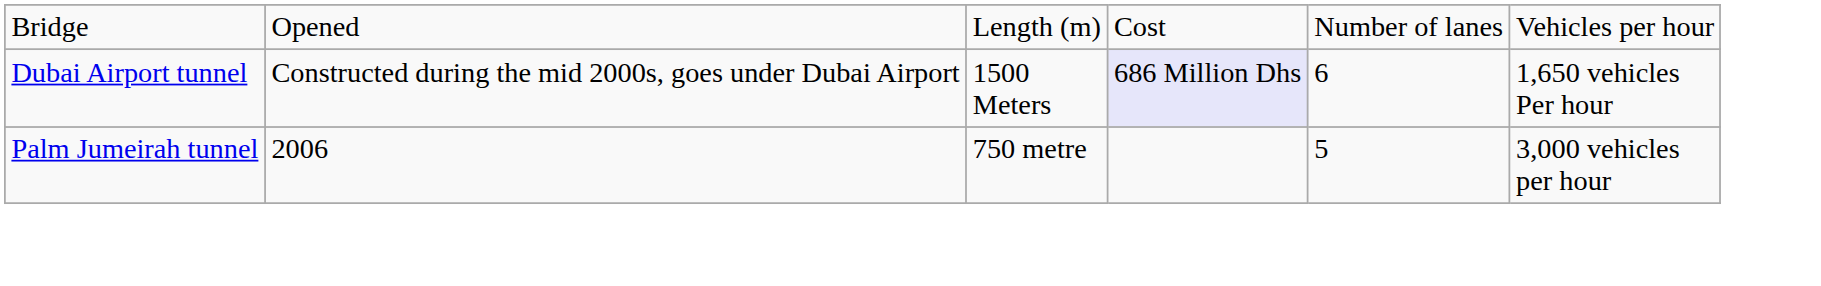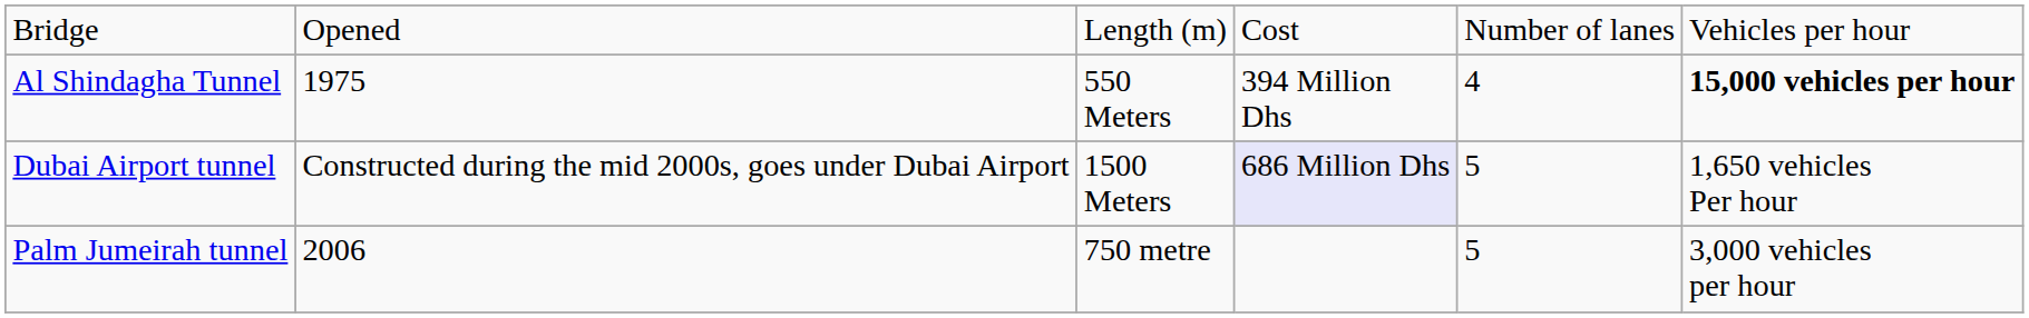+ row: Al Shindagha Tunnel | 1975 | 550 Meters | 394 Million Dhs | 4 | 15,000 vehicles per hour
Dubai Airport tunnel | column 5: 6 -> 5
